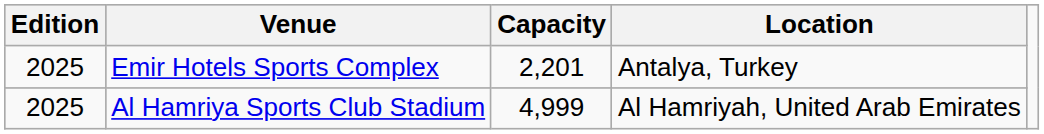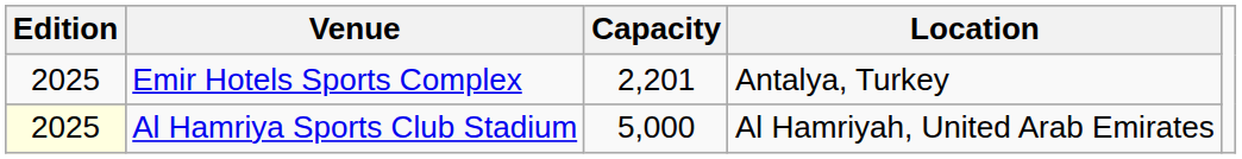Al Hamriya Sports Club Stadium | Edition: no background -> lightyellow background
Al Hamriya Sports Club Stadium | Capacity: 4,999 -> 5,000
